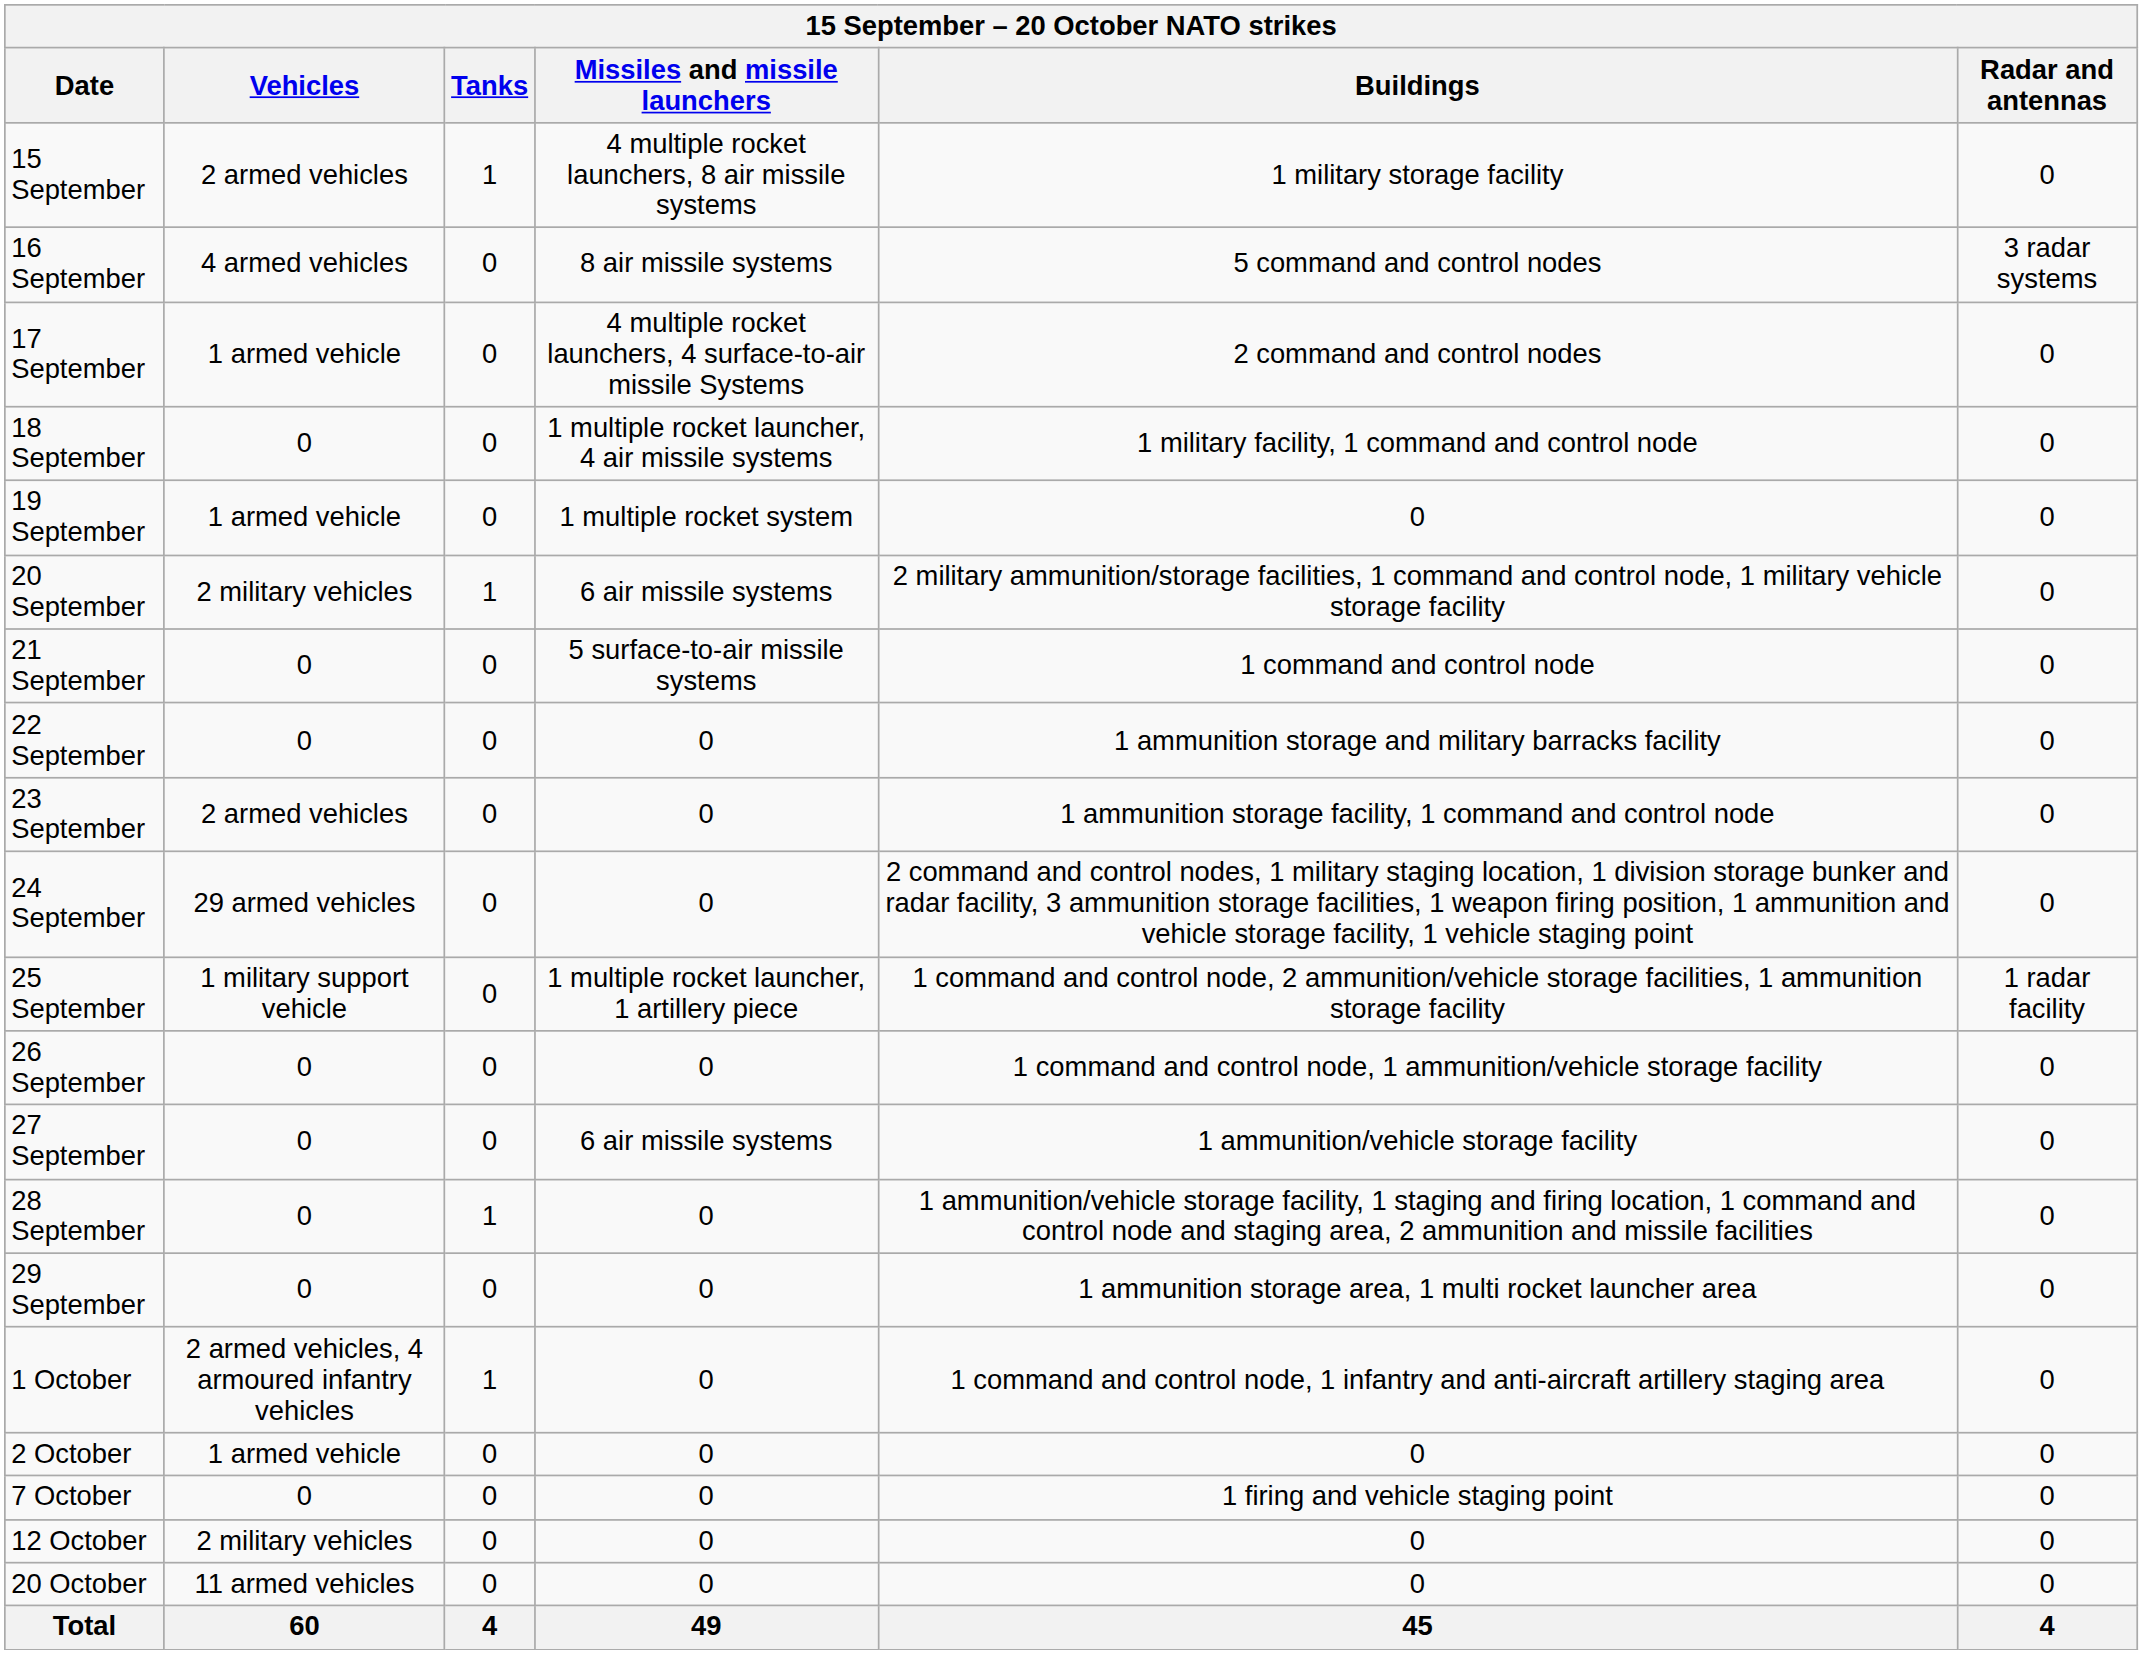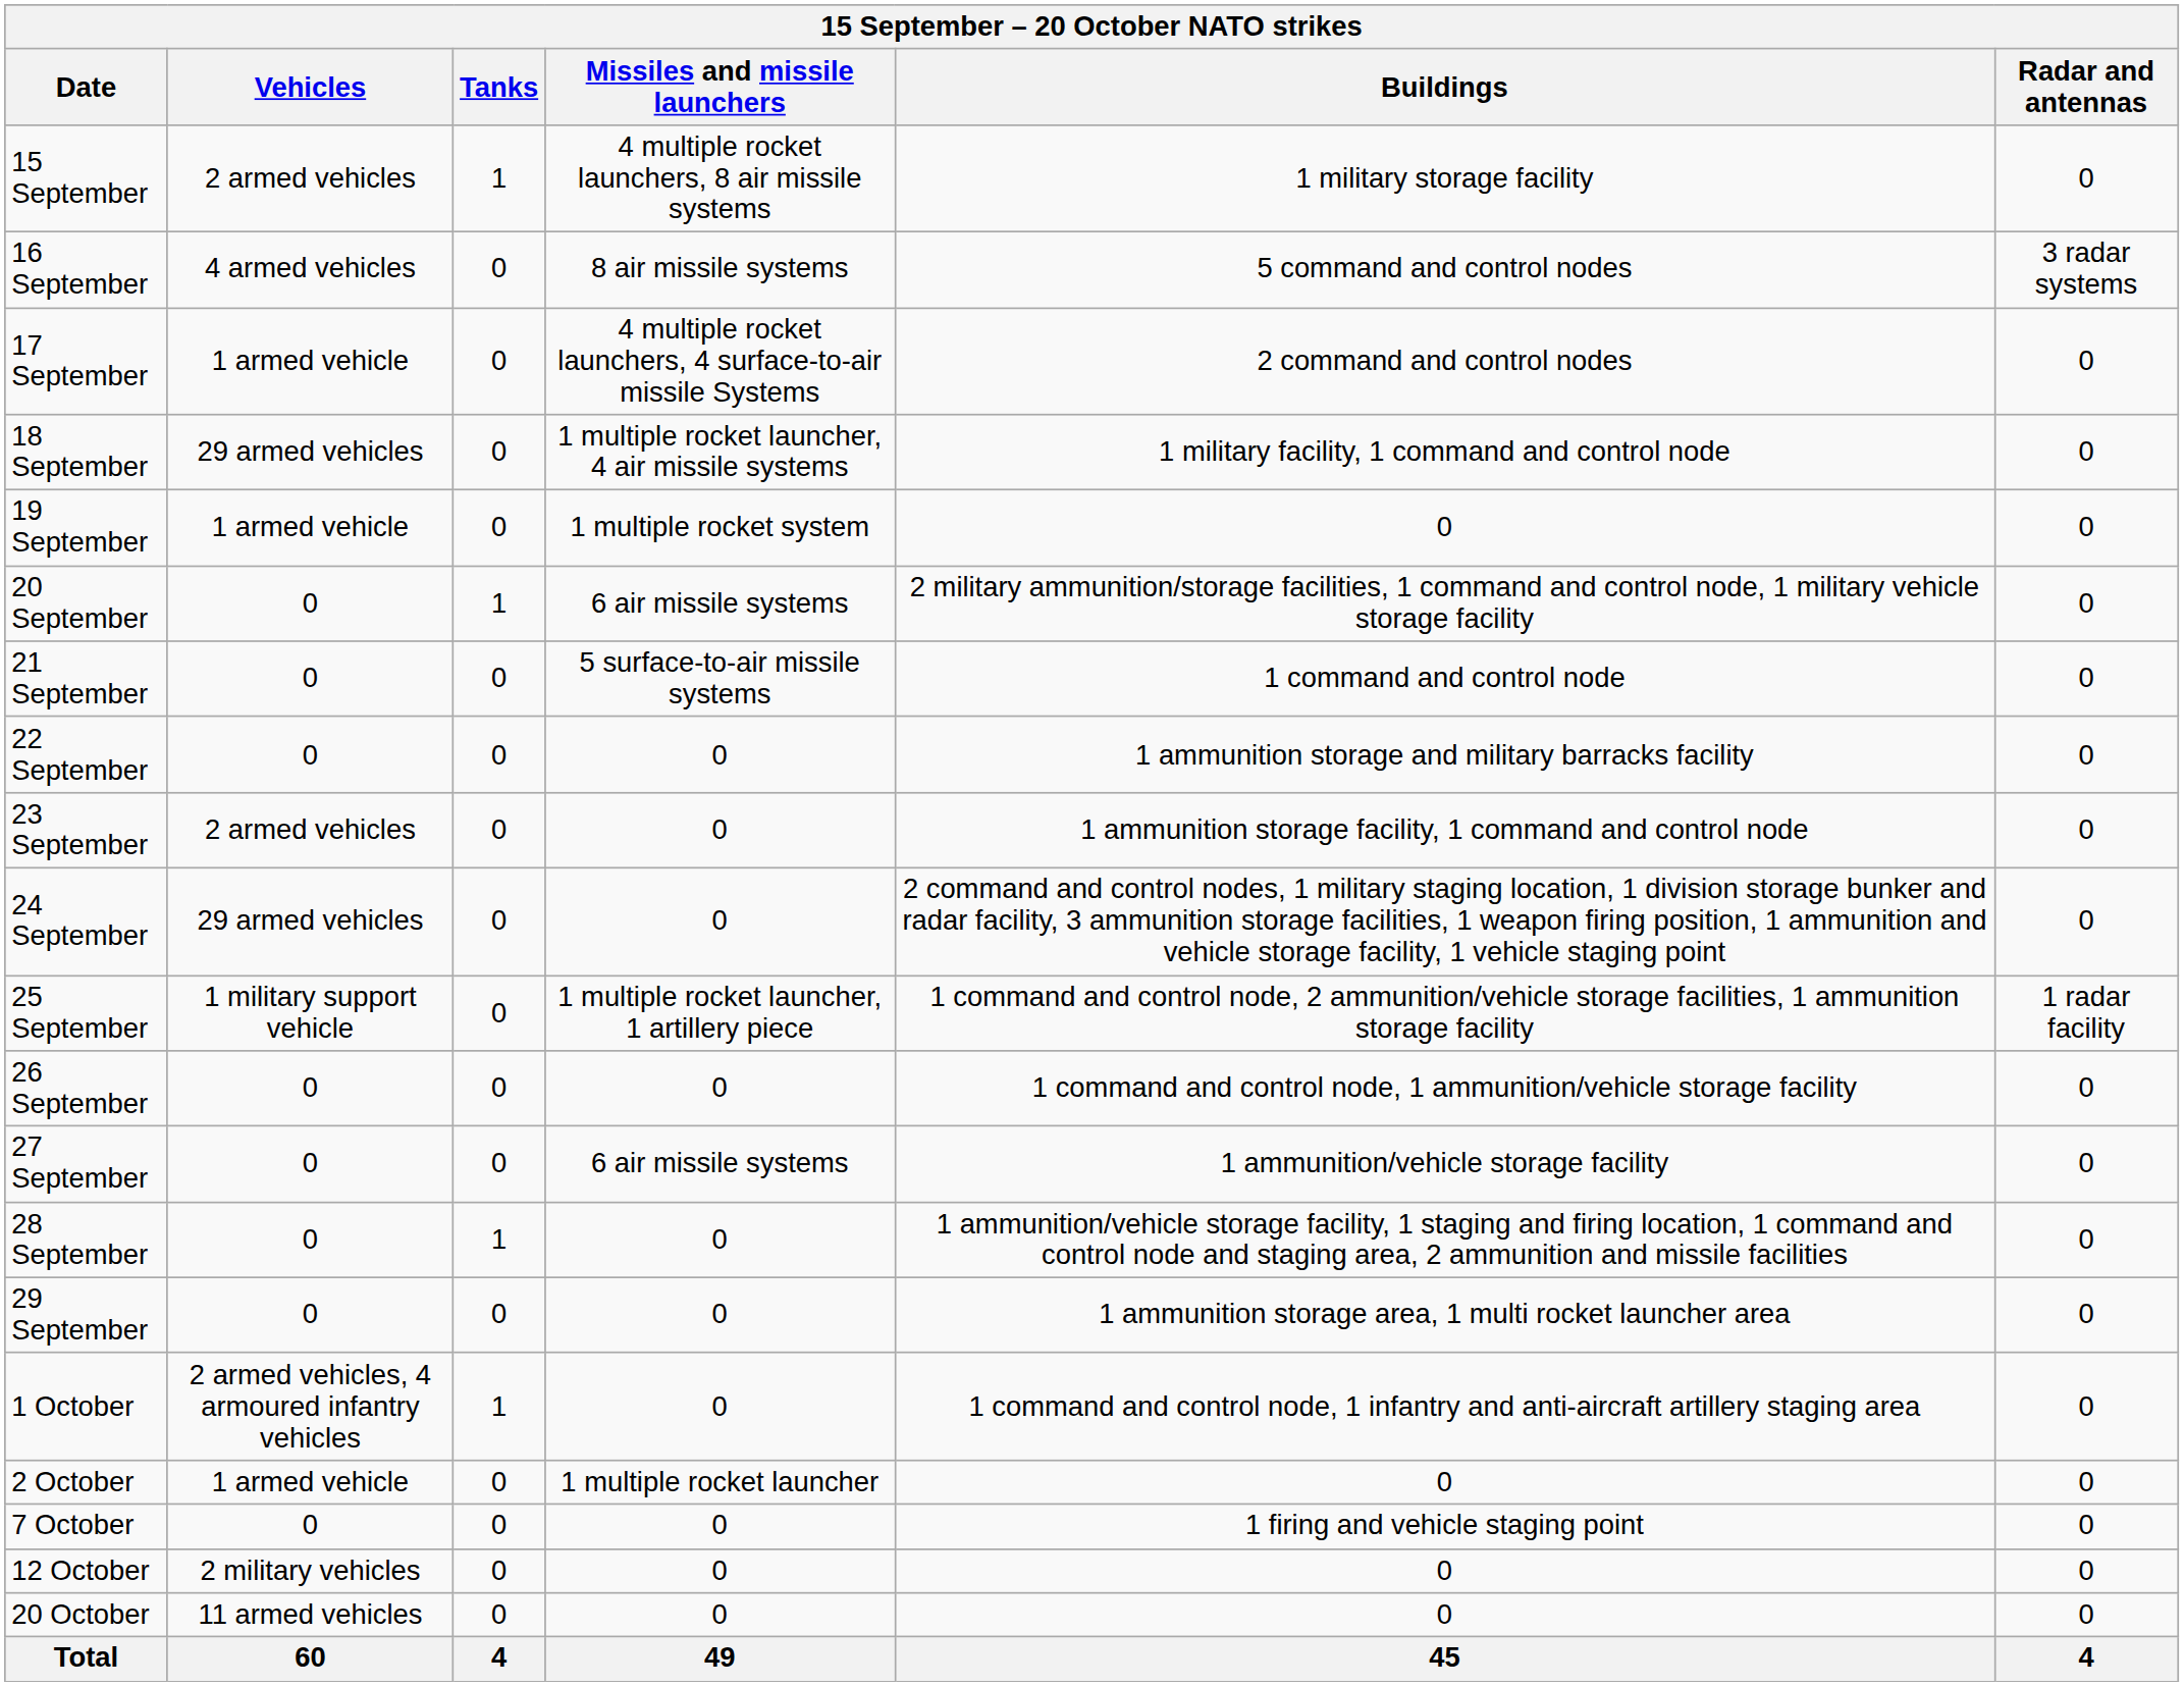18 September | Vehicles: 0 -> 29 armed vehicles
20 September | Vehicles: 2 military vehicles -> 0
2 October | Missiles and missile launchers: 0 -> 1 multiple rocket launcher
